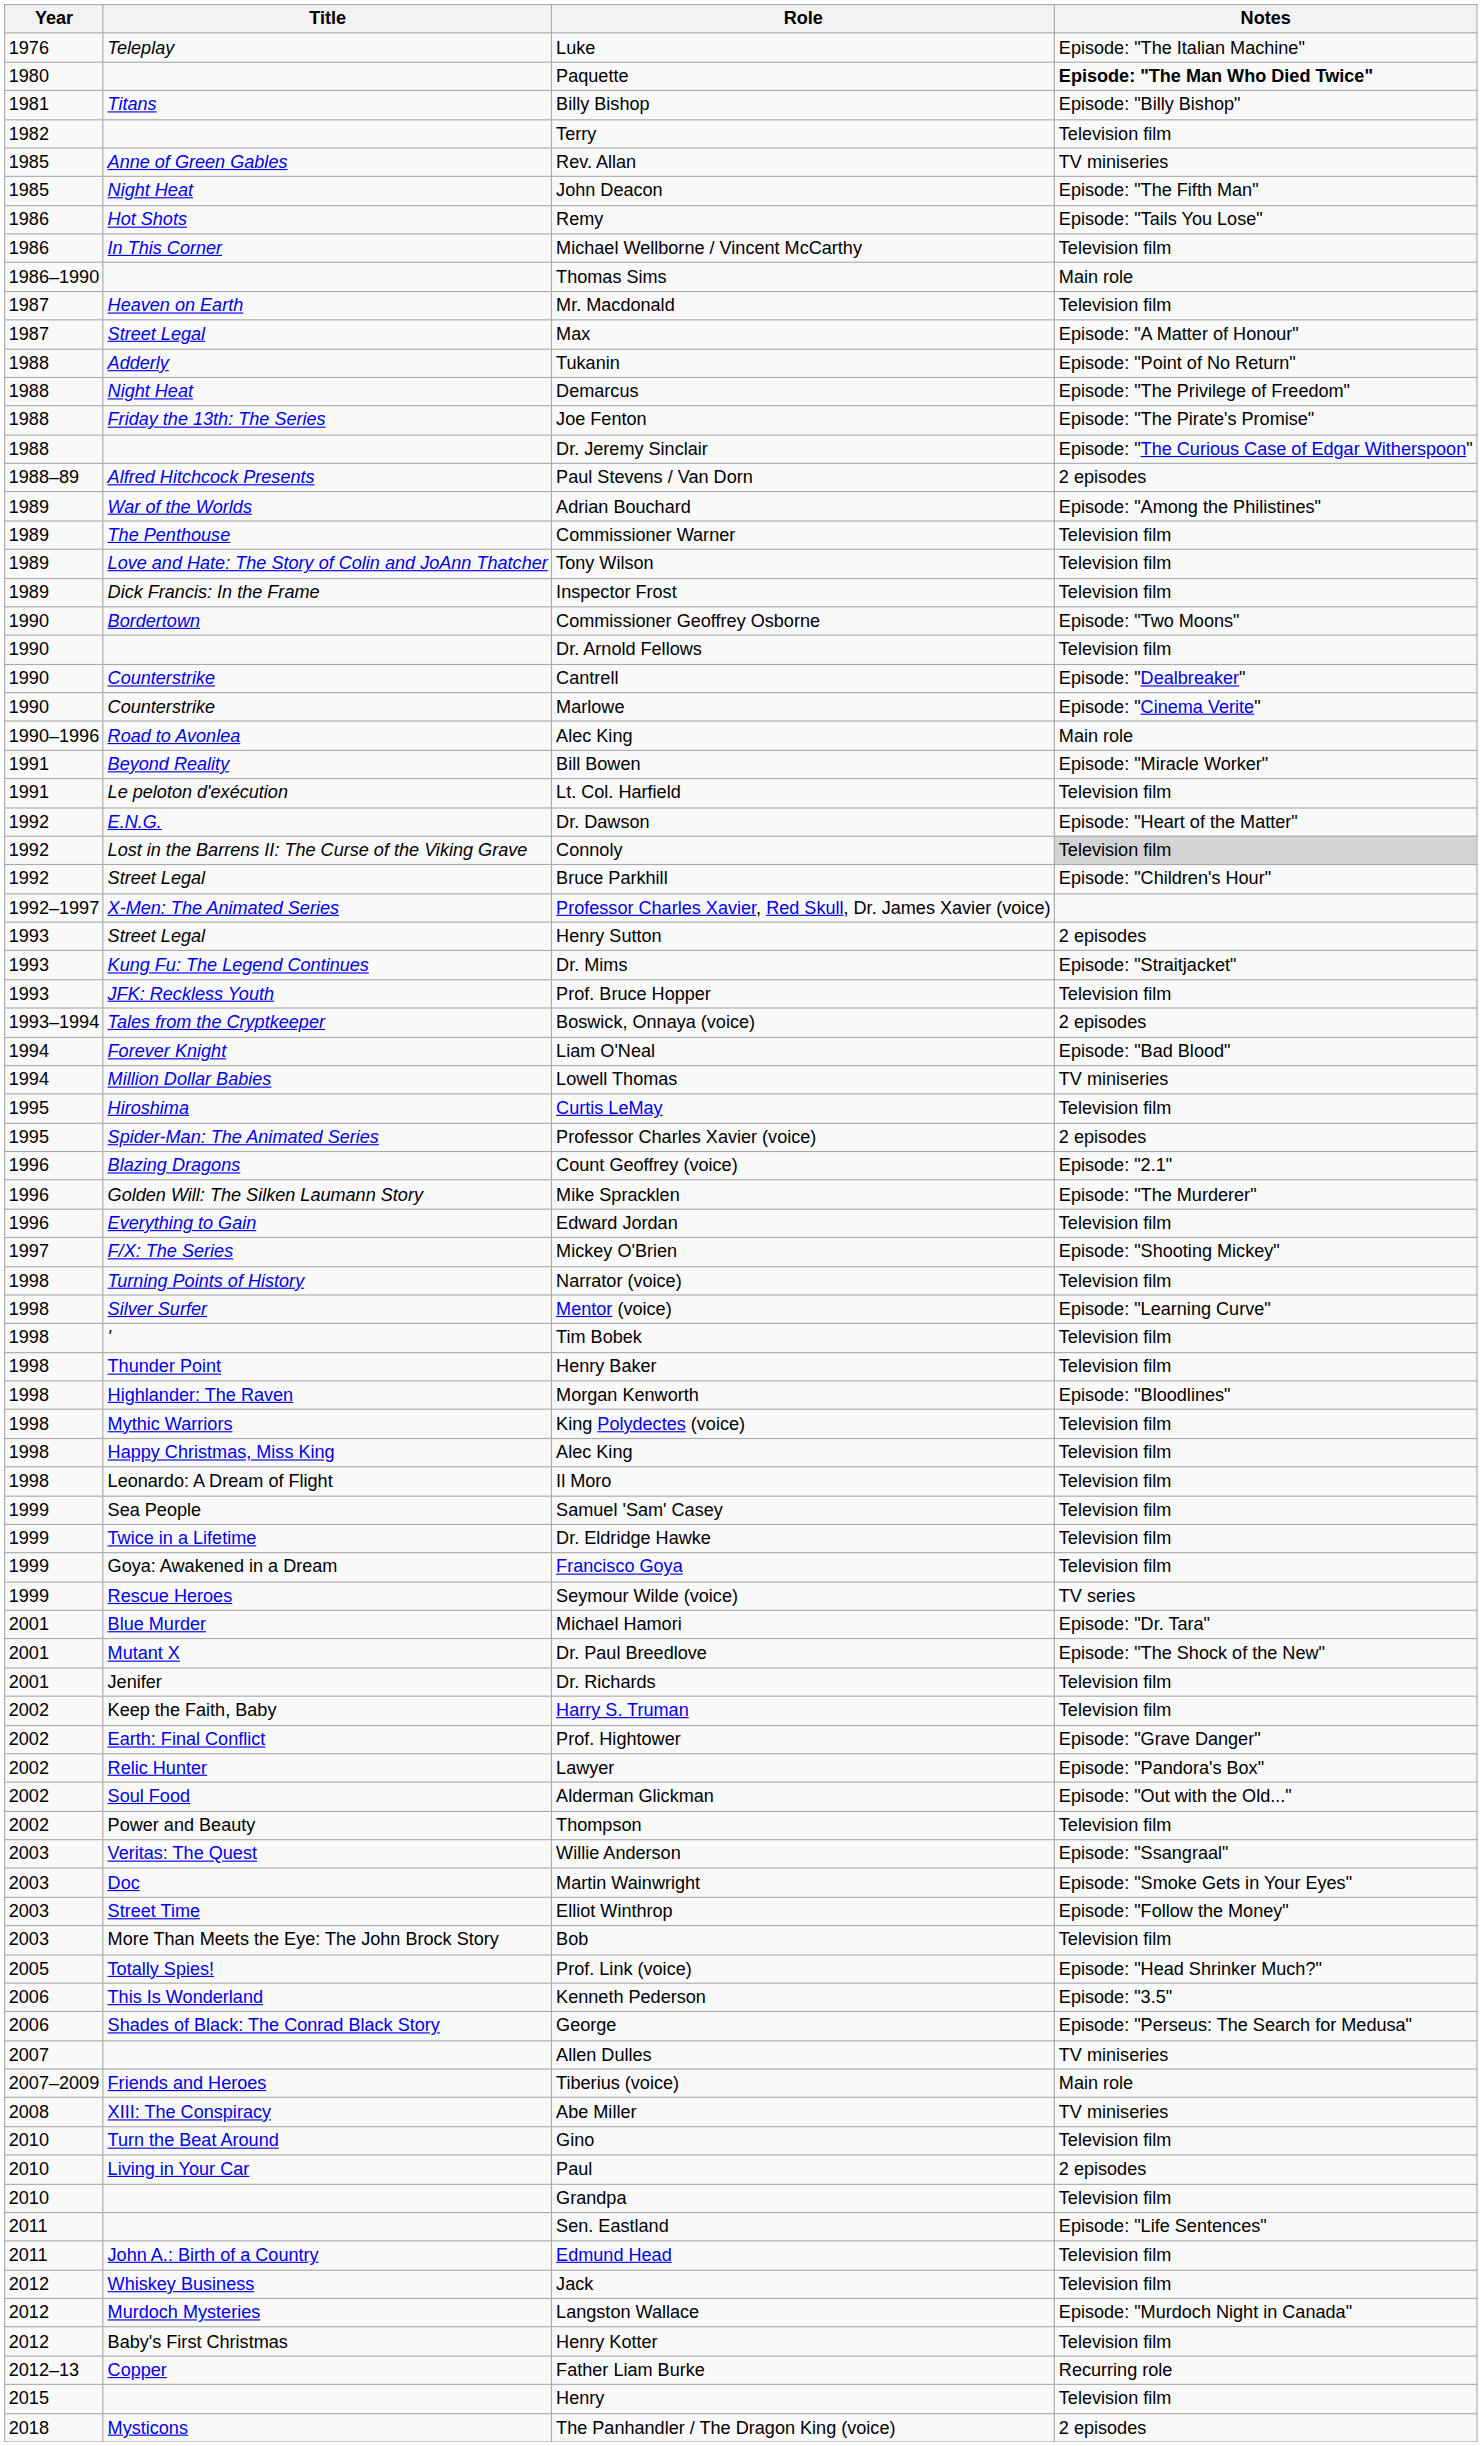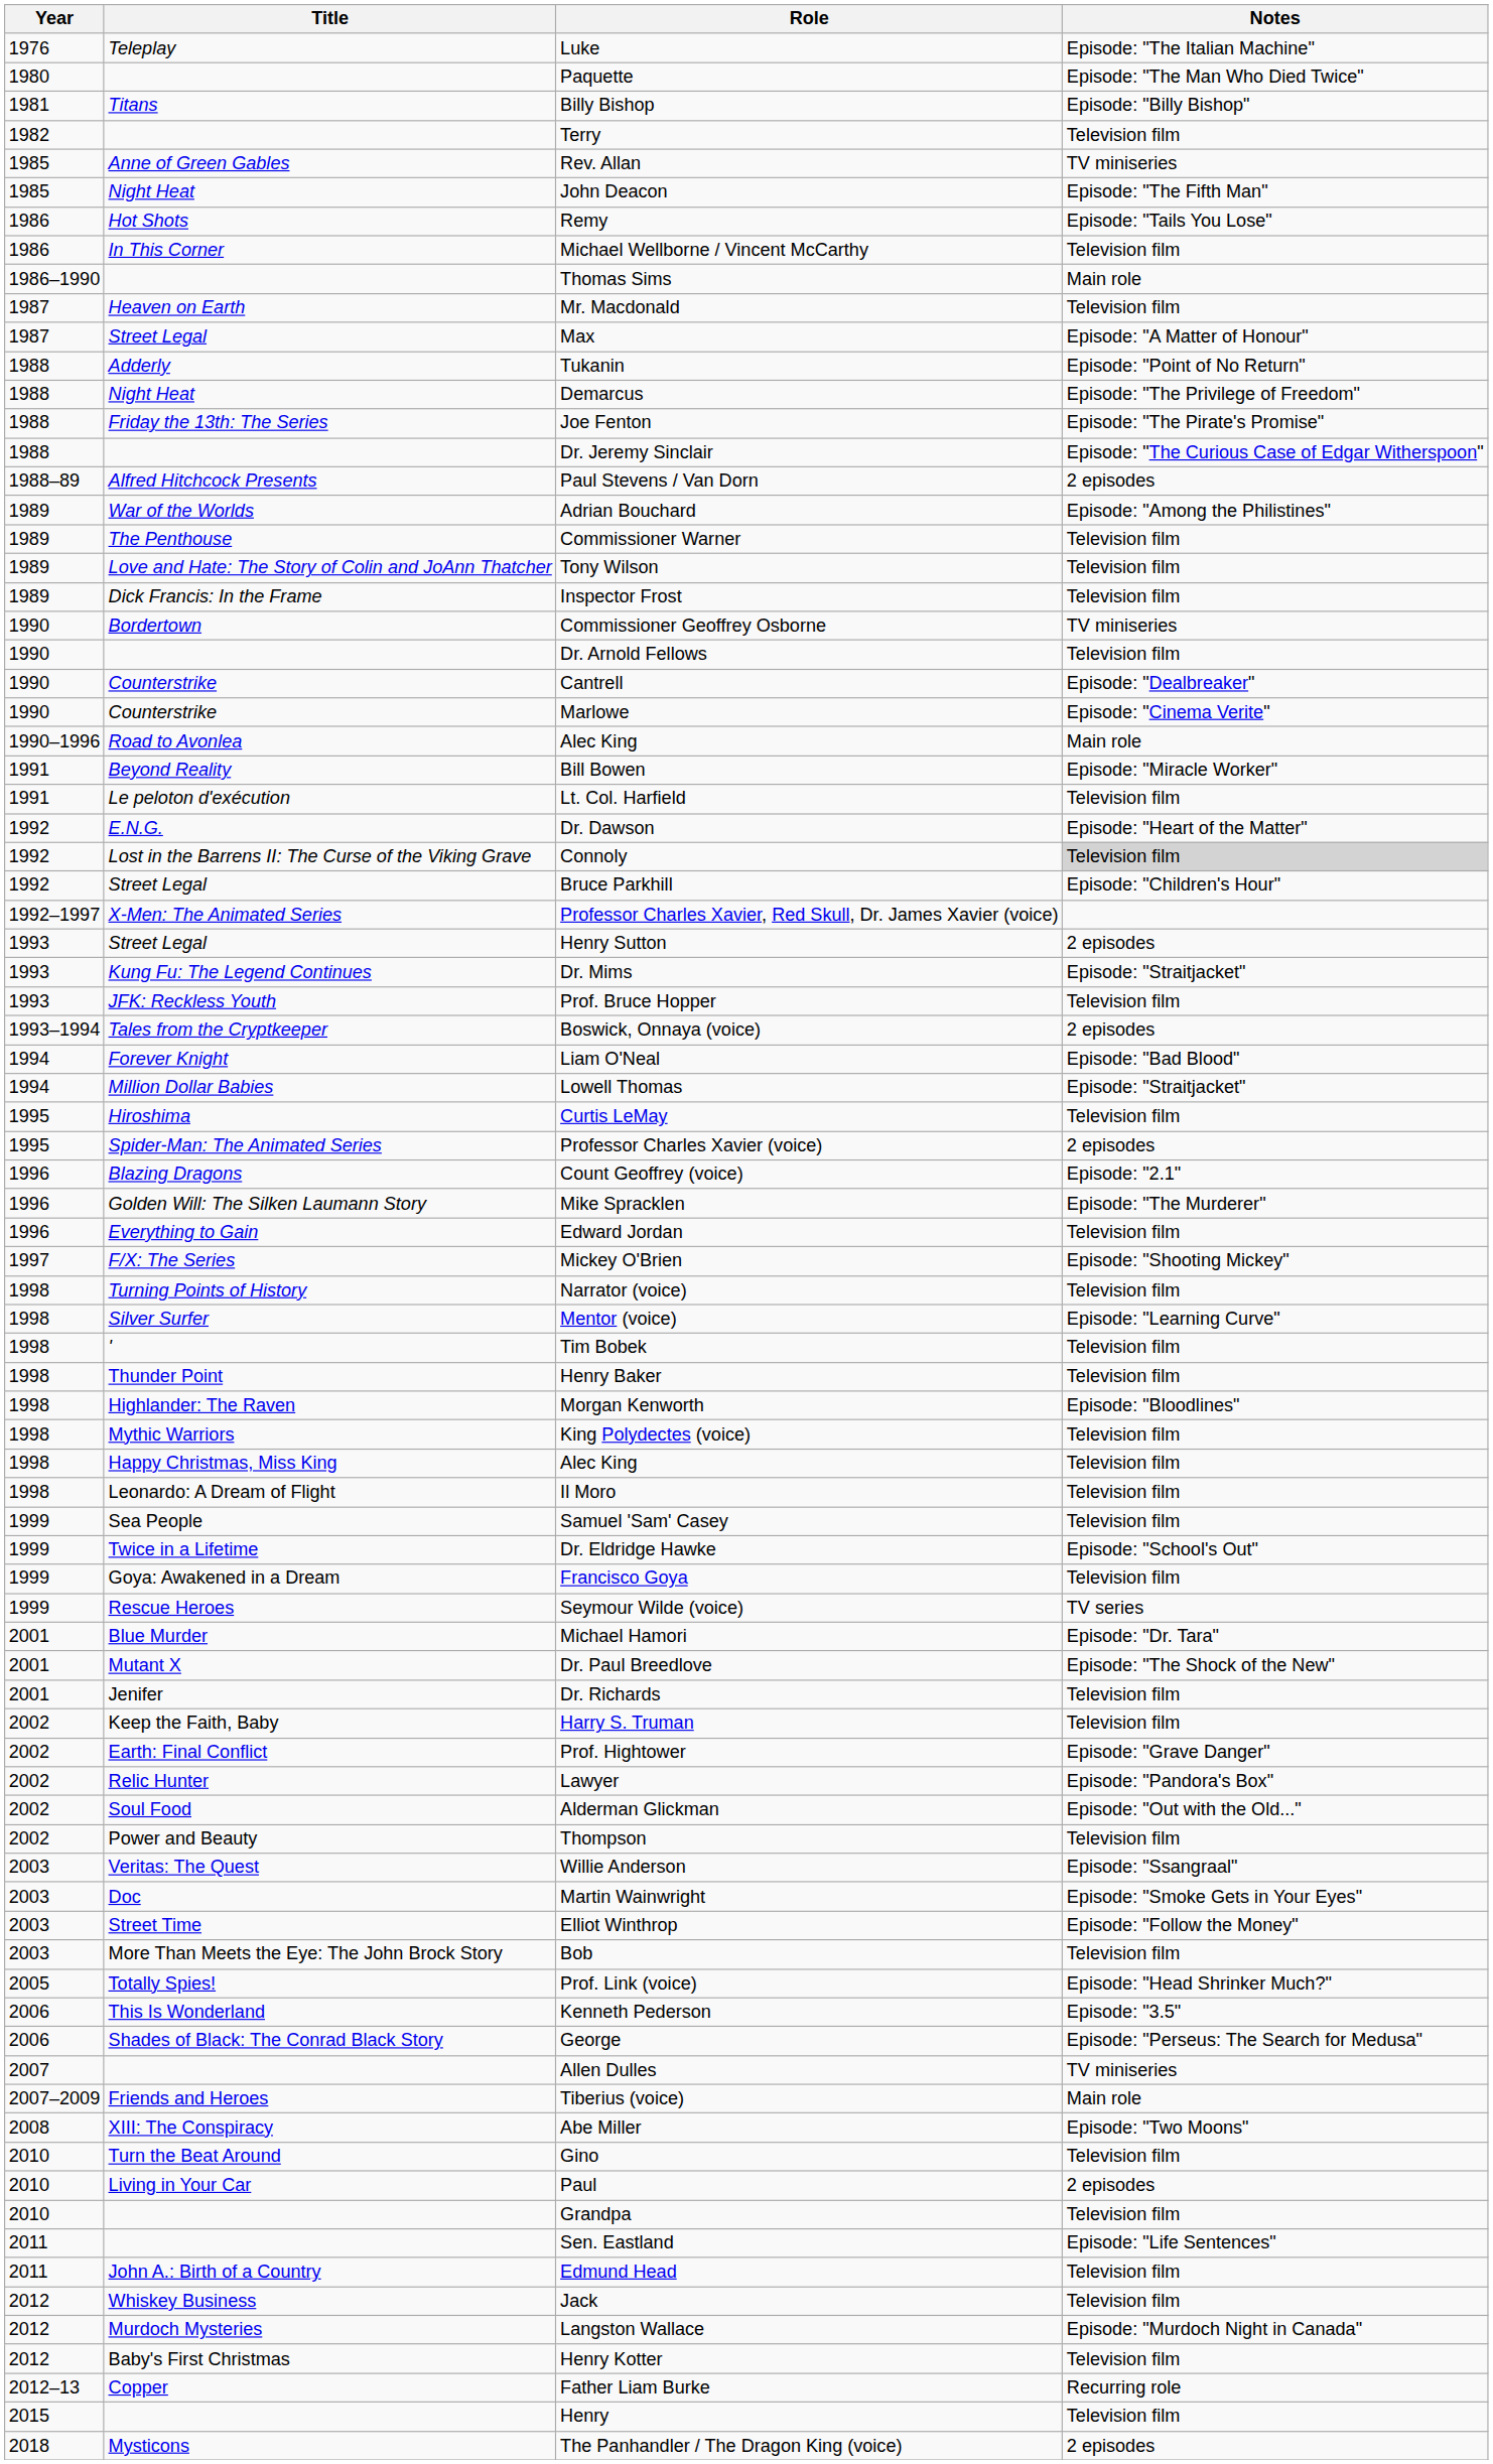Paquette | Notes: bold -> normal
Commissioner Geoffrey Osborne | Notes: Episode: "Two Moons" -> TV miniseries
Lowell Thomas | Notes: TV miniseries -> Episode: "Straitjacket"
Dr. Eldridge Hawke | Notes: Television film -> Episode: "School's Out"
Abe Miller | Notes: TV miniseries -> Episode: "Two Moons"
